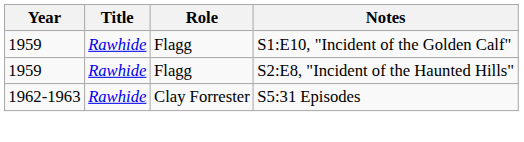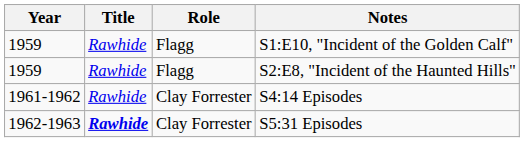+ row: 1961-1962 | Rawhide | Clay Forrester | S4:14 Episodes
S5:31 Episodes | Title: normal -> bold
